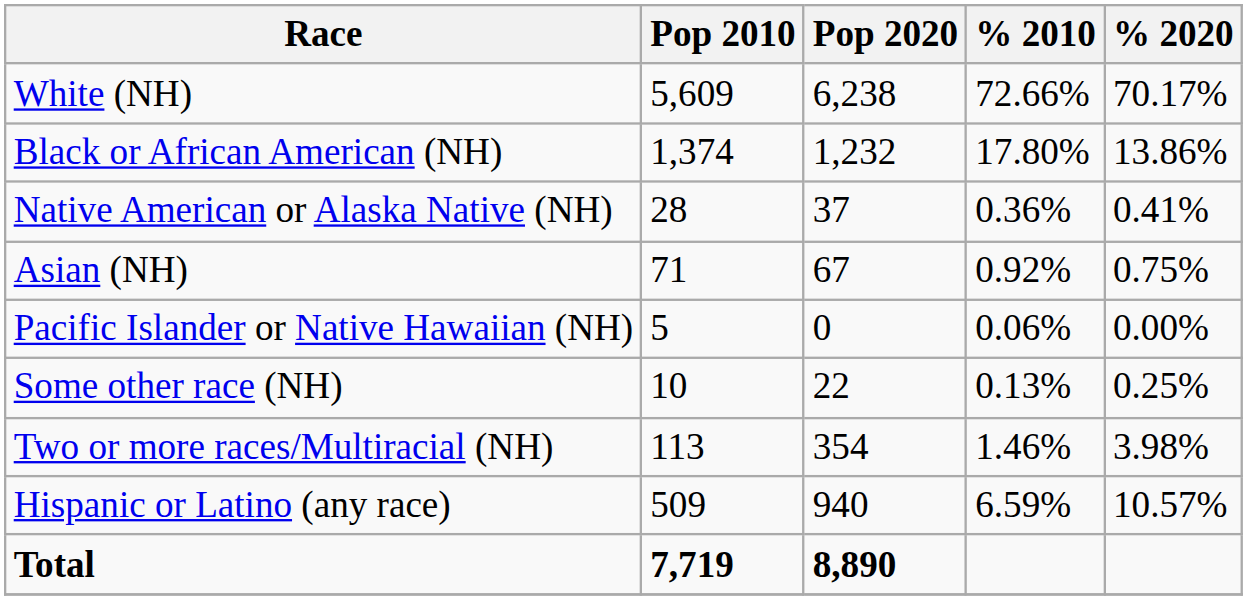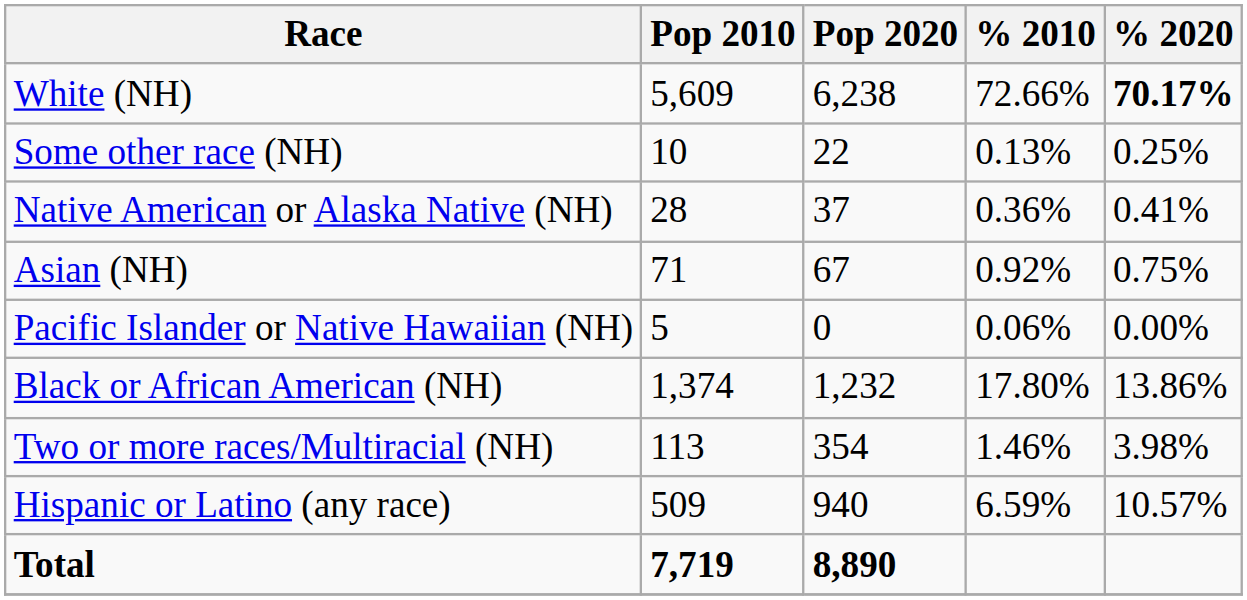White (NH) | % 2020: normal -> bold
rows swapped: Black or African American (NH) <-> Some other race (NH)
